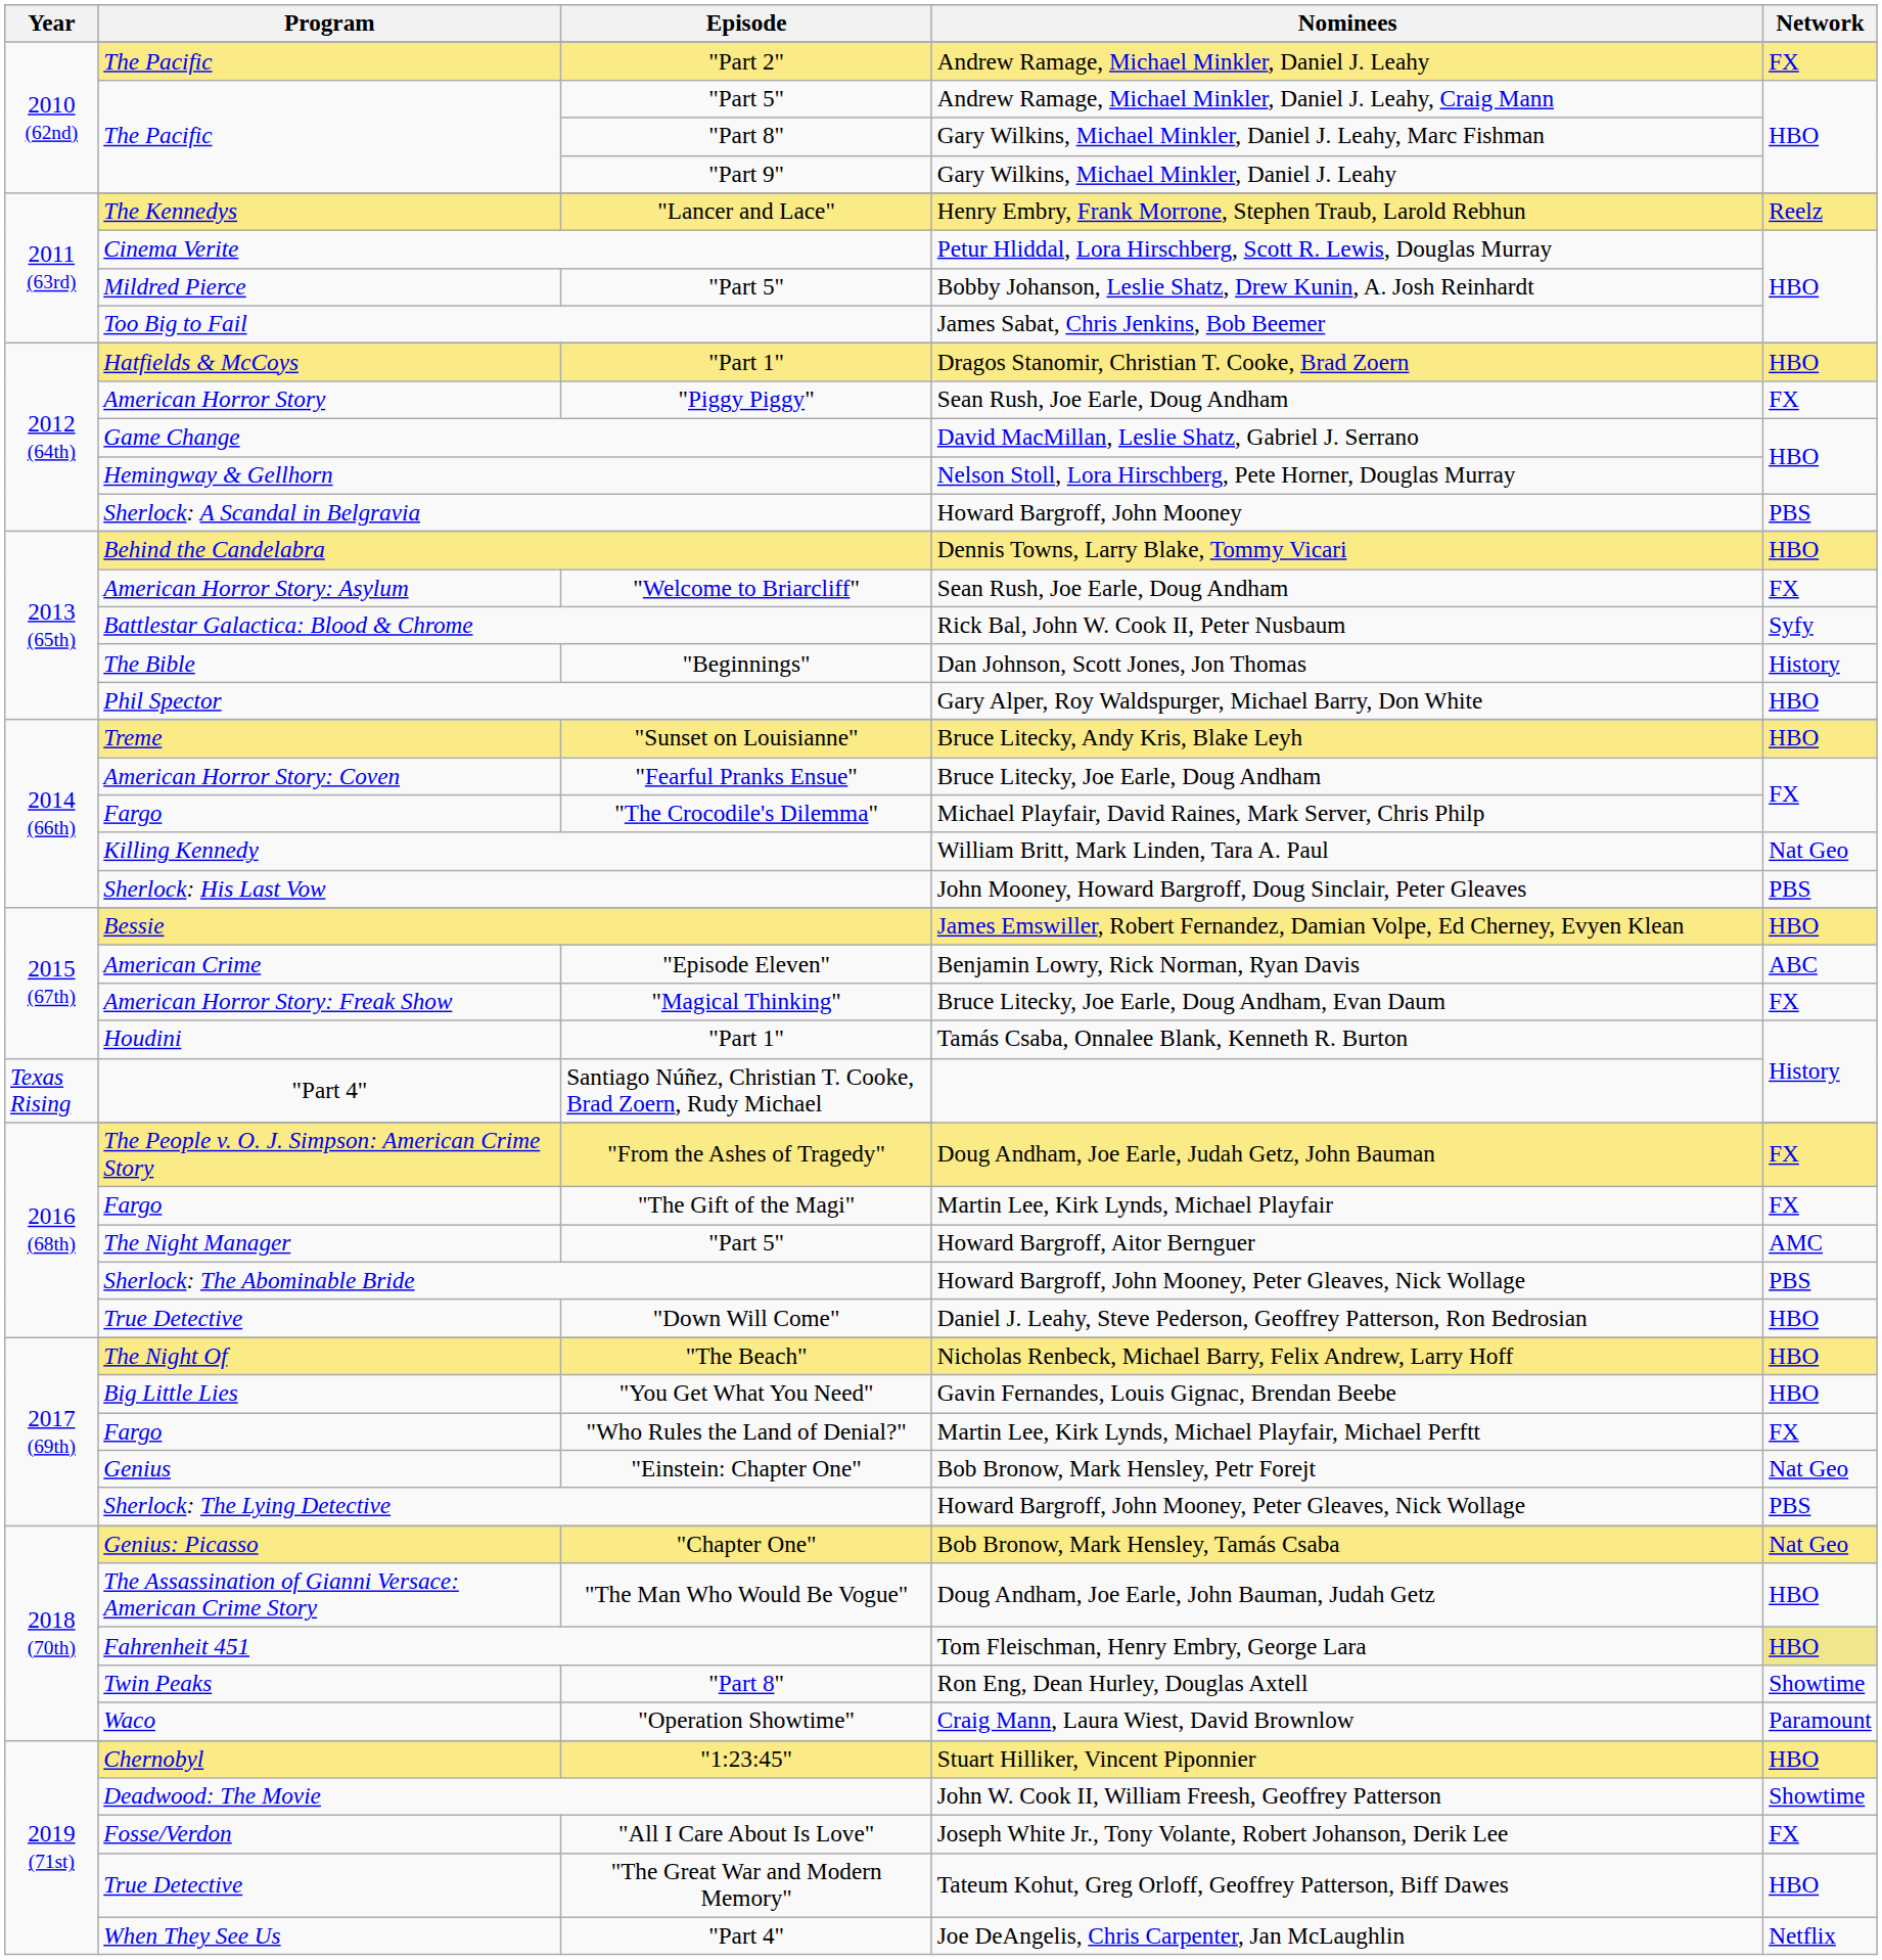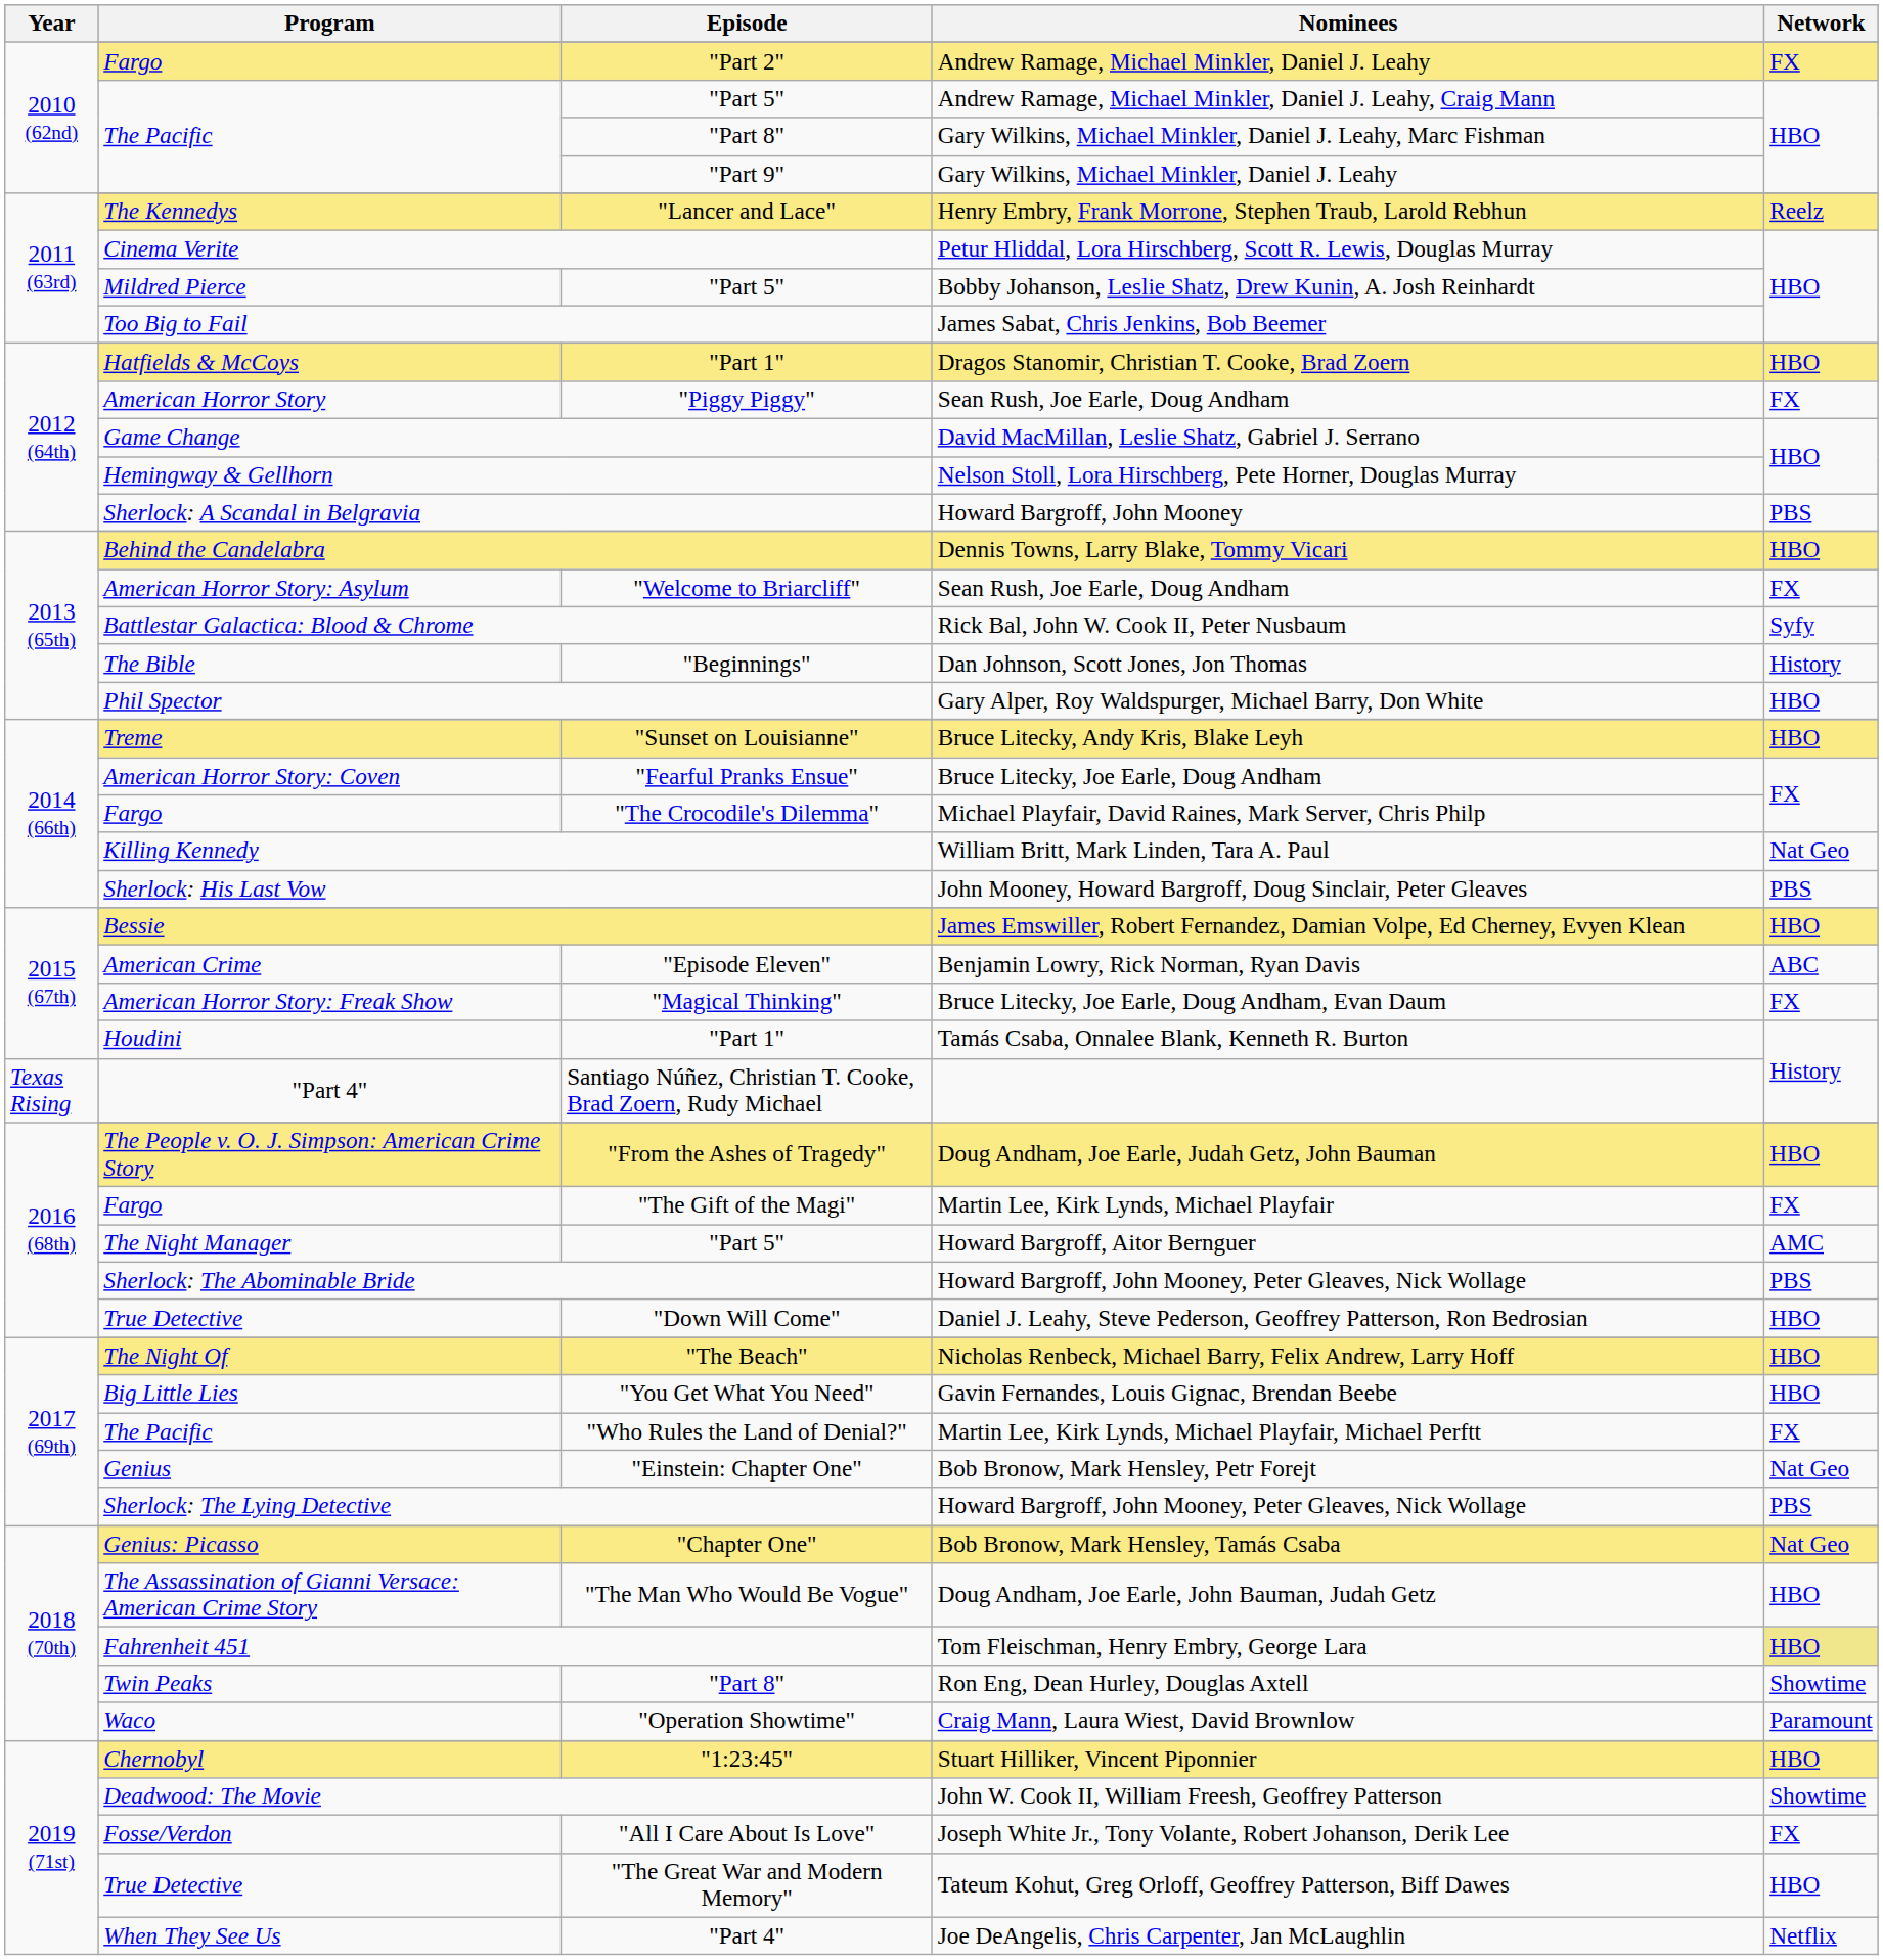Andrew Ramage, Michael Minkler, Daniel J. Leahy | Program: The Pacific -> Fargo
Doug Andham, Joe Earle, Judah Getz, John Bauman | Network: FX -> HBO
Martin Lee, Kirk Lynds, Michael Playfair, Michael Perftt | Program: Fargo -> The Pacific
